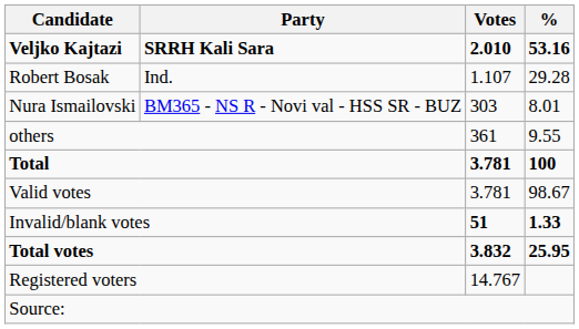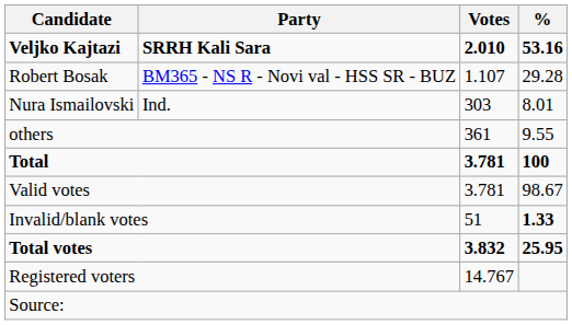Robert Bosak | Party: Ind. -> BM365 - NS R - Novi val - HSS SR - BUZ
Nura Ismailovski | Party: BM365 - NS R - Novi val - HSS SR - BUZ -> Ind.
Invalid/blank votes | Votes: bold -> normal
